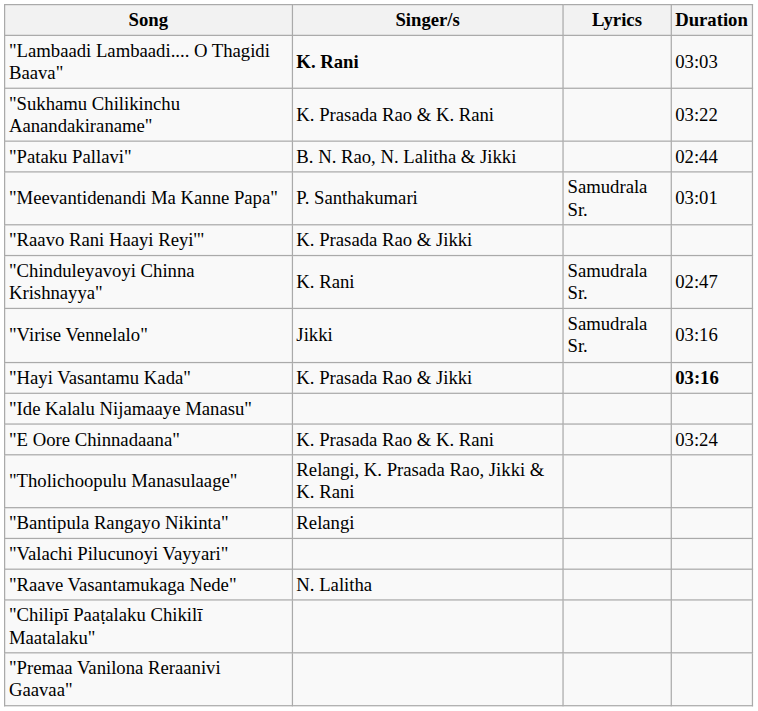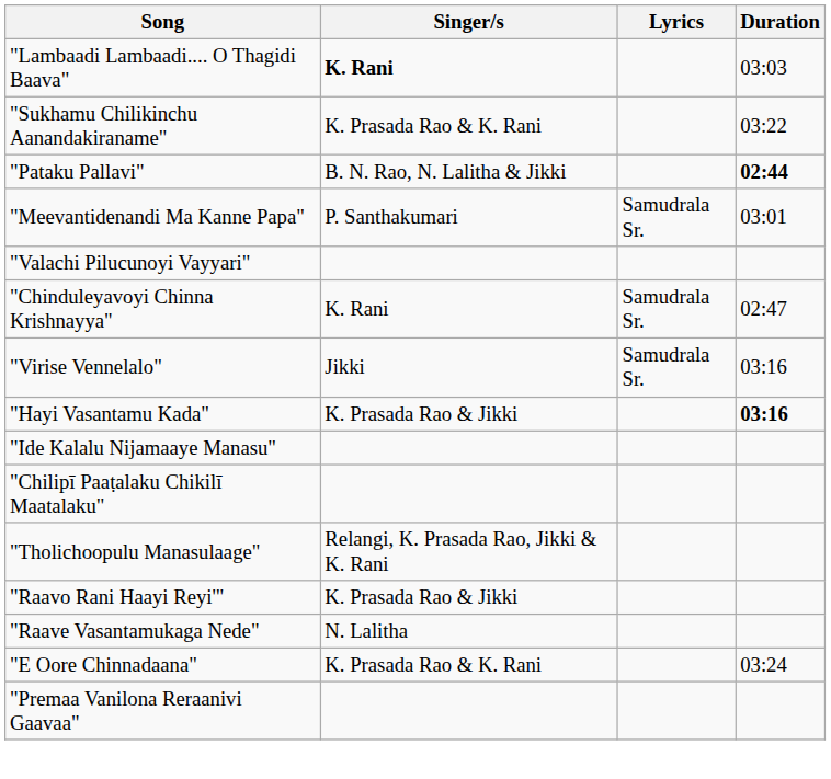"Pataku Pallavi" | Duration: normal -> bold
rows swapped: "Valachi Pilucunoyi Vayyari" <-> "Raavo Rani Haayi Reyi'"
rows swapped: "Chilipī Paaṭalaku Chikilī Maatalaku" <-> "E Oore Chinnadaana"
- row: "Bantipula Rangayo Nikinta" | Relangi
